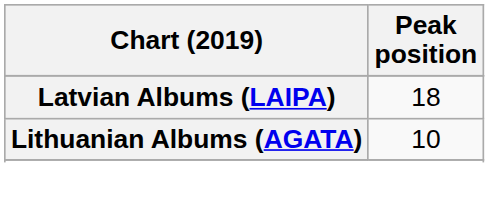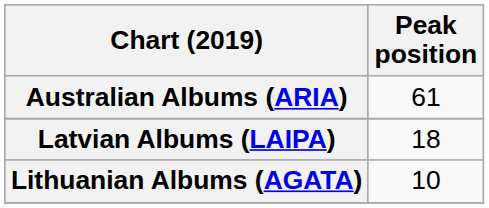+ row: Australian Albums (ARIA) | 61
